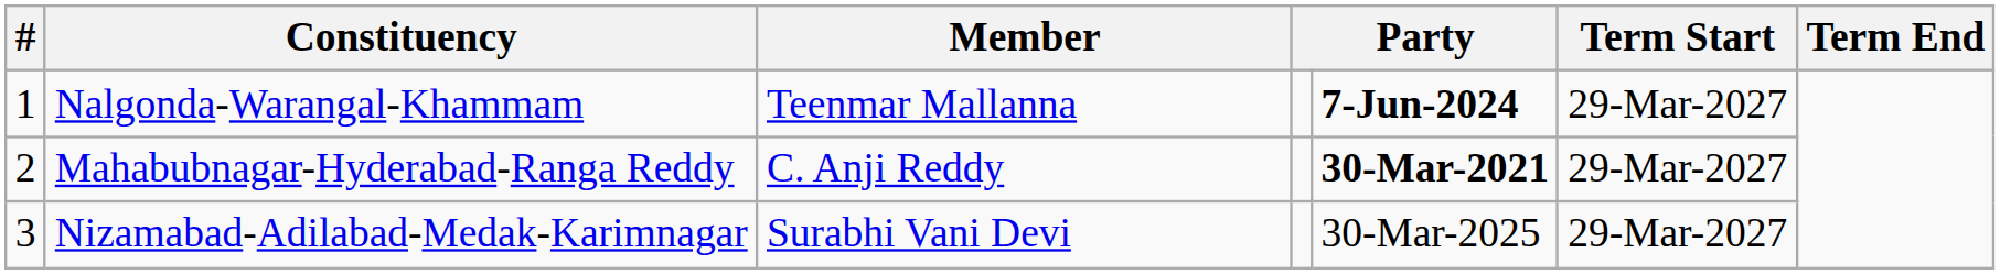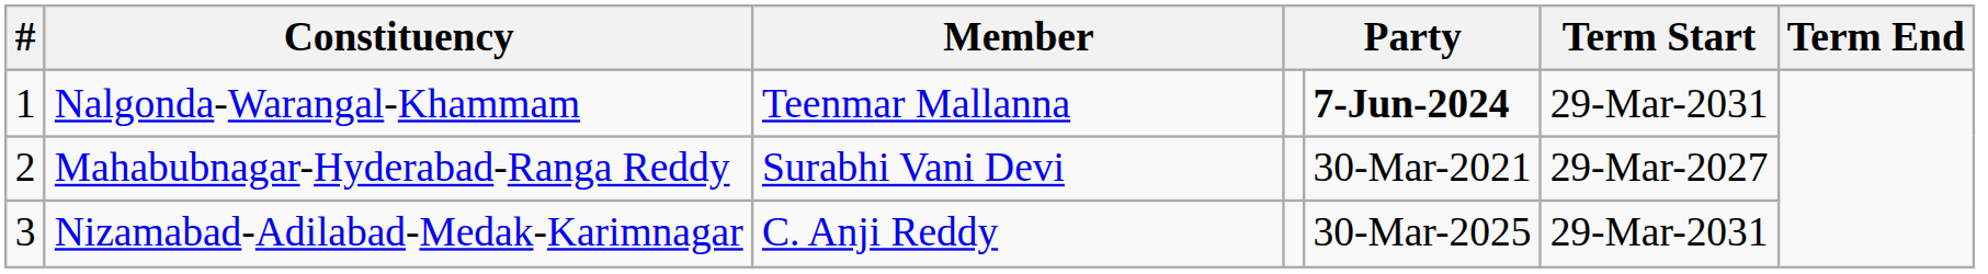Nalgonda-Warangal-Khammam | Term Start: 29-Mar-2027 -> 29-Mar-2031
Mahabubnagar-Hyderabad-Ranga Reddy | Member: C. Anji Reddy -> Surabhi Vani Devi
Mahabubnagar-Hyderabad-Ranga Reddy | column 5: bold -> normal
Nizamabad-Adilabad-Medak-Karimnagar | Member: Surabhi Vani Devi -> C. Anji Reddy
Nizamabad-Adilabad-Medak-Karimnagar | Term Start: 29-Mar-2027 -> 29-Mar-2031
